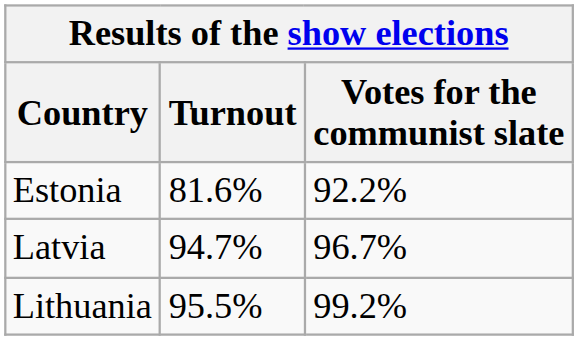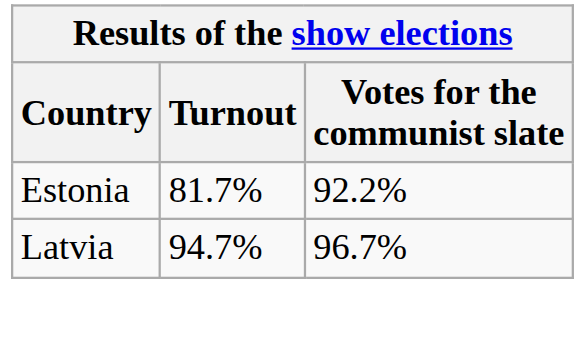Estonia | Turnout: 81.6% -> 81.7%
- row: Lithuania | 95.5% | 99.2%
